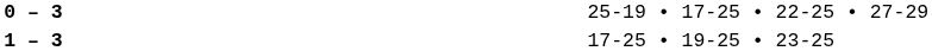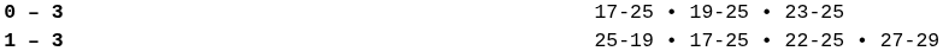0 – 3 | column 4: 25-19 • 17-25 • 22-25 • 27-29 -> 17-25 • 19-25 • 23-25
1 – 3 | column 4: 17-25 • 19-25 • 23-25 -> 25-19 • 17-25 • 22-25 • 27-29
